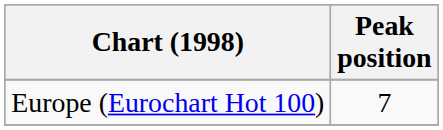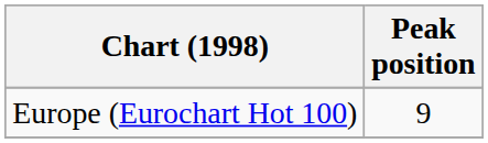Europe (Eurochart Hot 100) | Peak position: 7 -> 9
